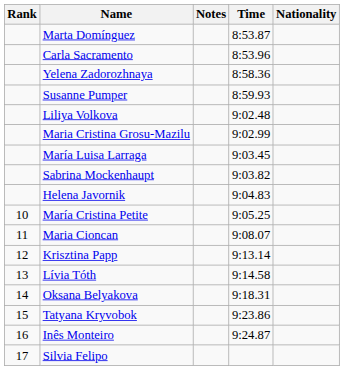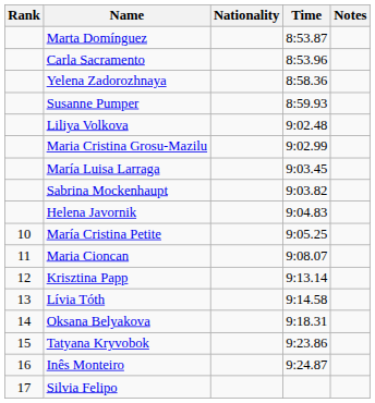columns swapped: Nationality <-> Notes
